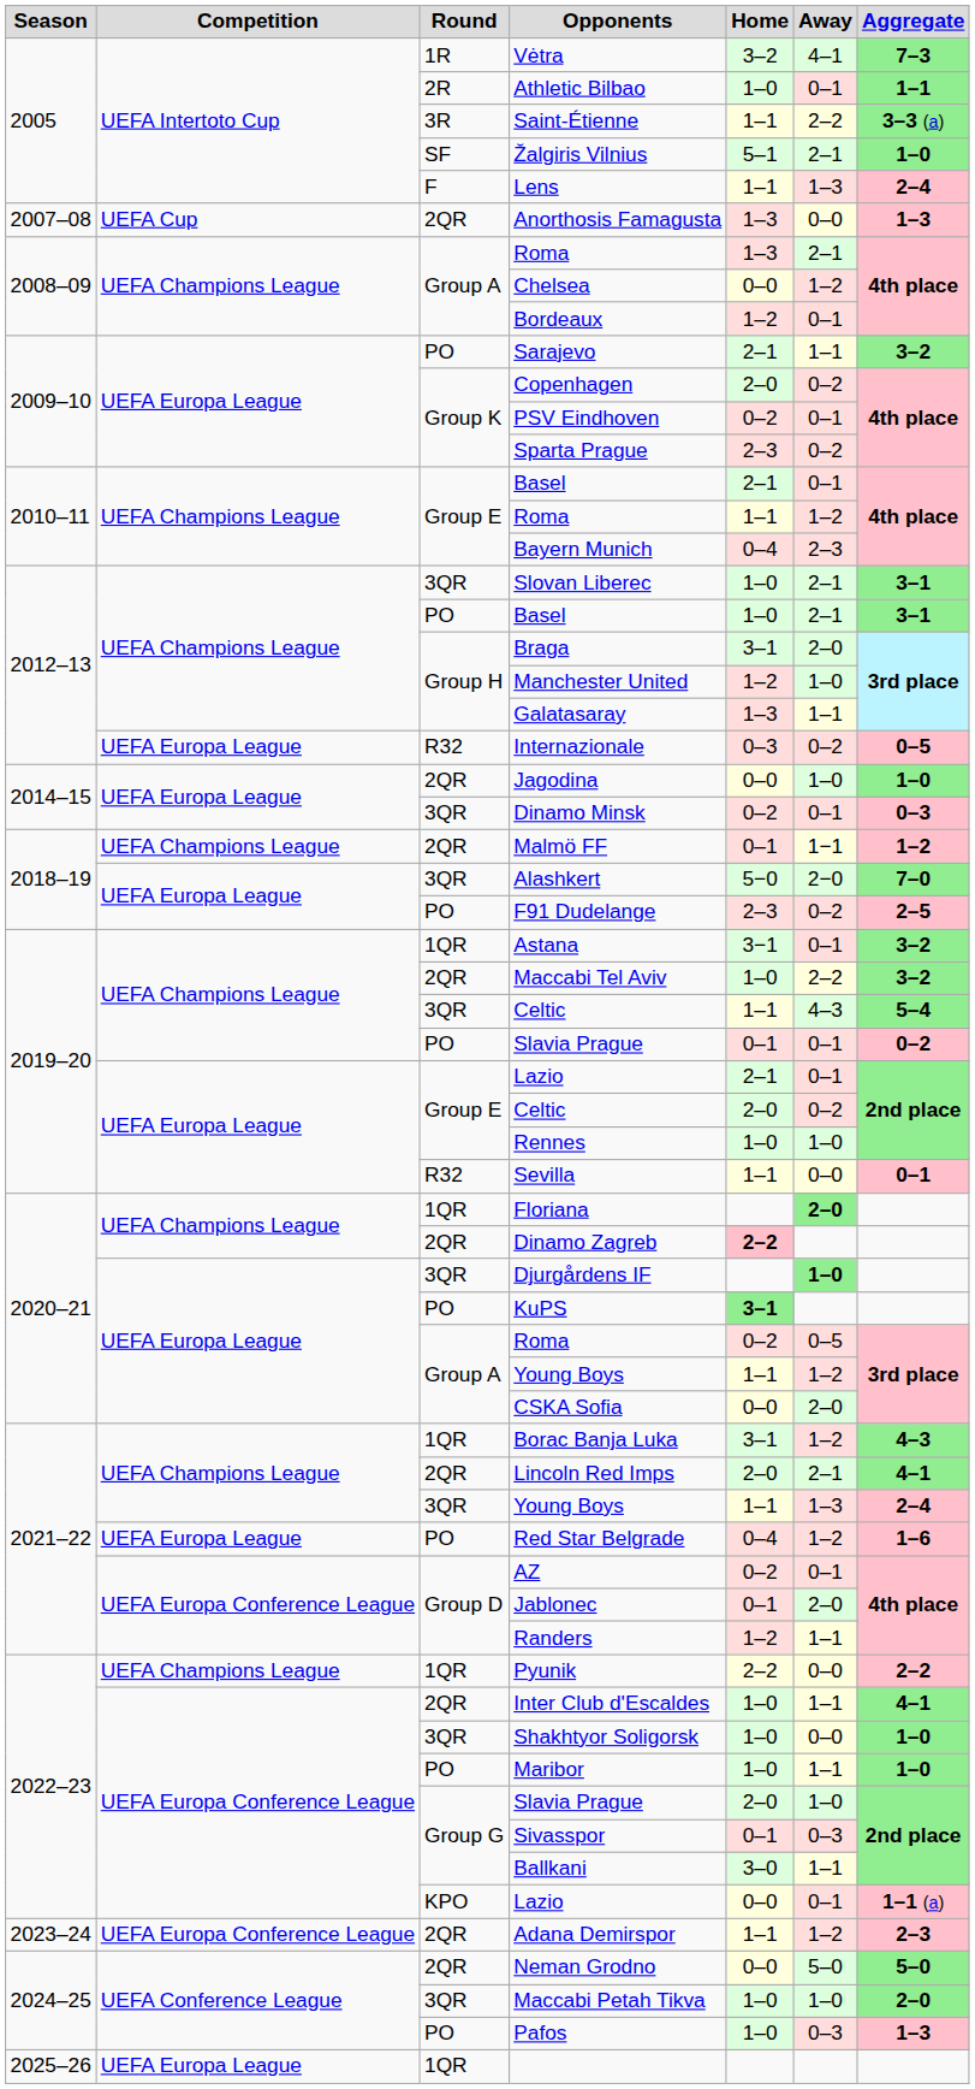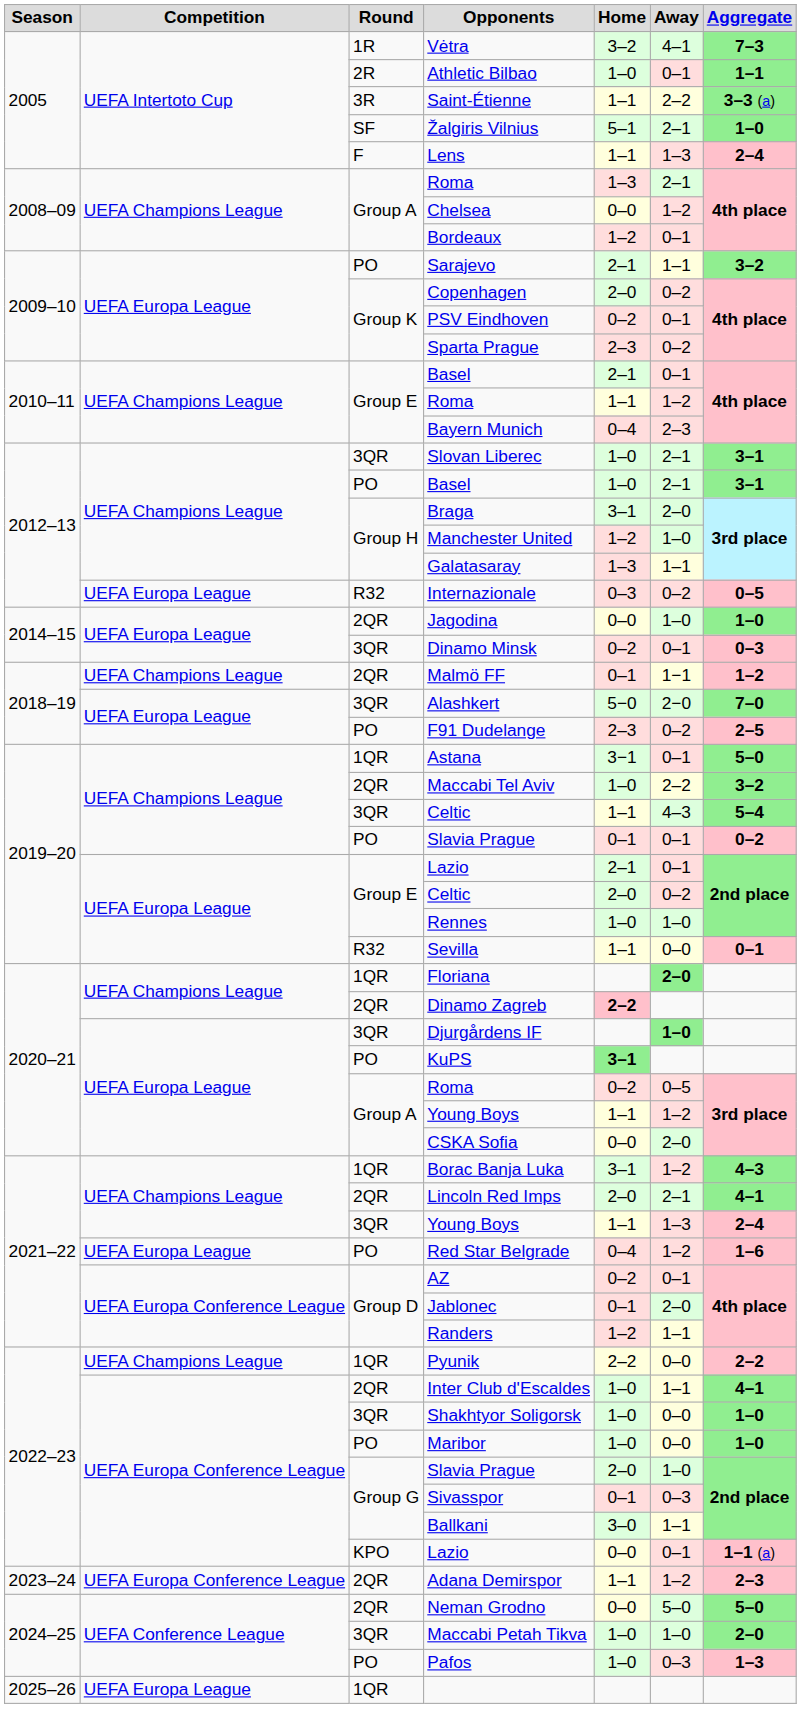- row: 2007–08 | UEFA Cup | 2QR | Anorthosis Famagusta | 1–3 | 0–0 | 1–3
Astana | Aggregate: 3–2 -> 5–0
Maribor | Away: 1–1 -> 0–0
